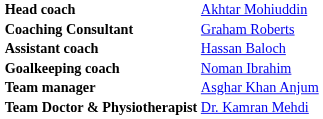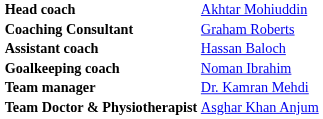Team manager | column 2: Asghar Khan Anjum -> Dr. Kamran Mehdi
Team Doctor & Physiotherapist | column 2: Dr. Kamran Mehdi -> Asghar Khan Anjum
